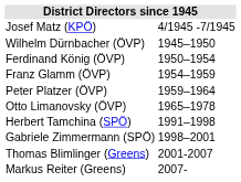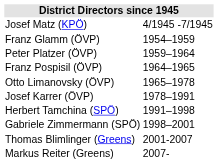- row: Wilhelm Dürnbacher (ÖVP) | 1945–1950
- row: Ferdinand König (ÖVP) | 1950–1954
+ row: Franz Pospisil (ÖVP) | 1964–1965
+ row: Josef Karrer (ÖVP) | 1978–1991
